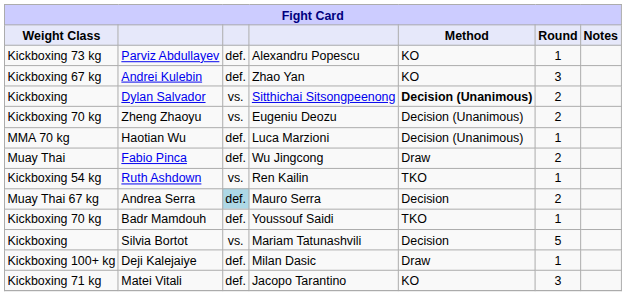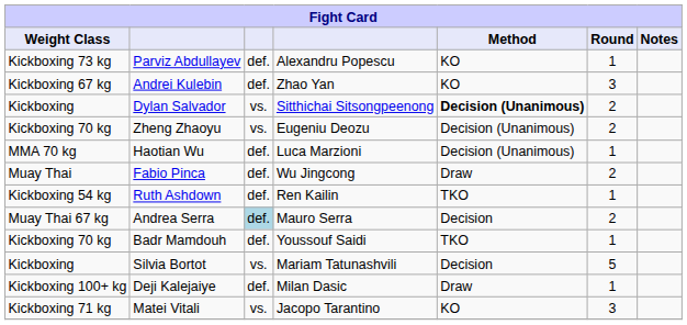Ruth Ashdown | column 3: vs. -> def.
Matei Vitali | column 3: def. -> vs.
